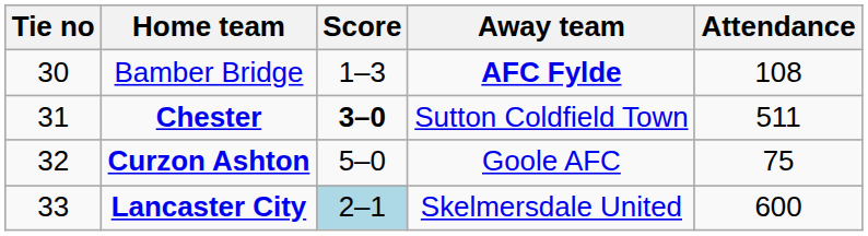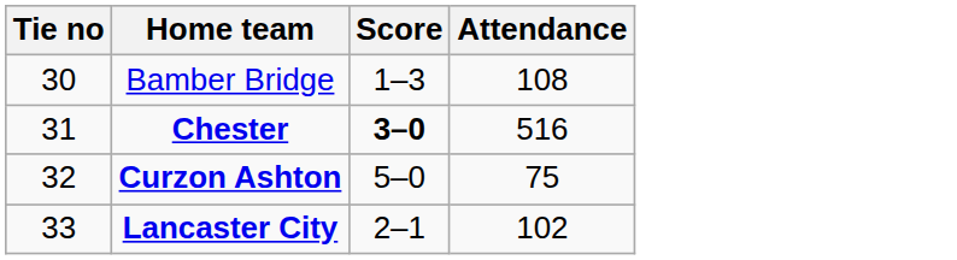- column: Away team | AFC Fylde | Sutton Coldfield Town | Goole AFC | Skelmersdale United
Chester | Attendance: 511 -> 516
Lancaster City | Score: lightblue background -> no background
Lancaster City | Attendance: 600 -> 102
